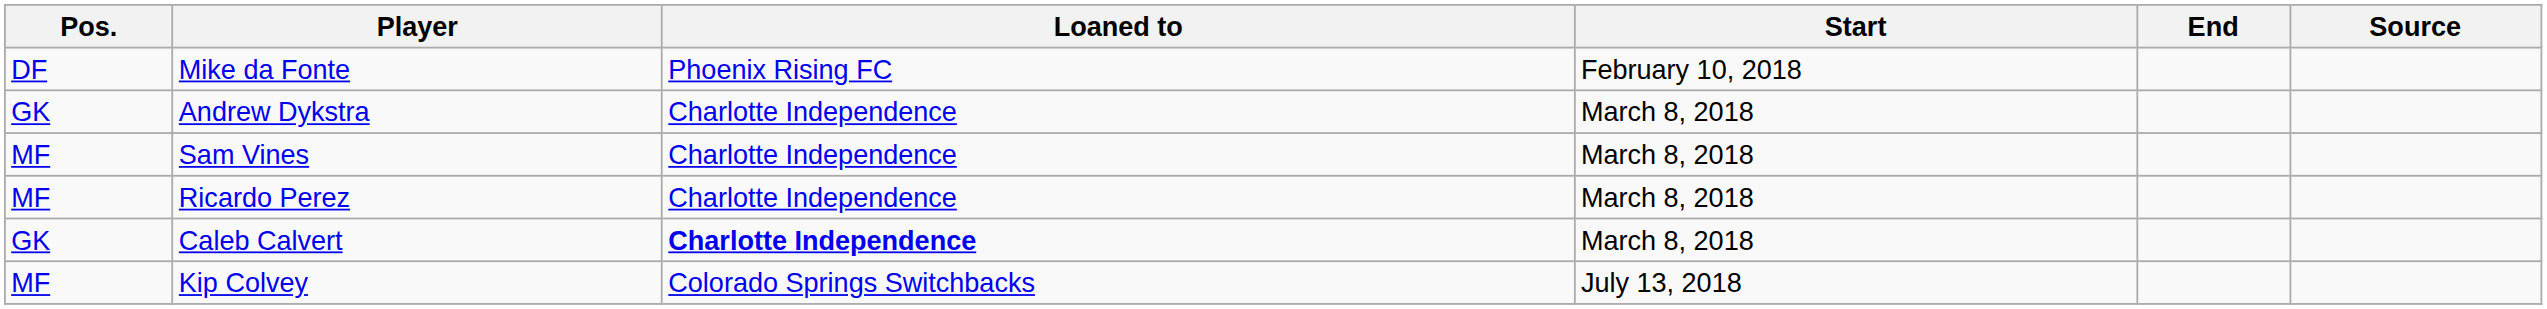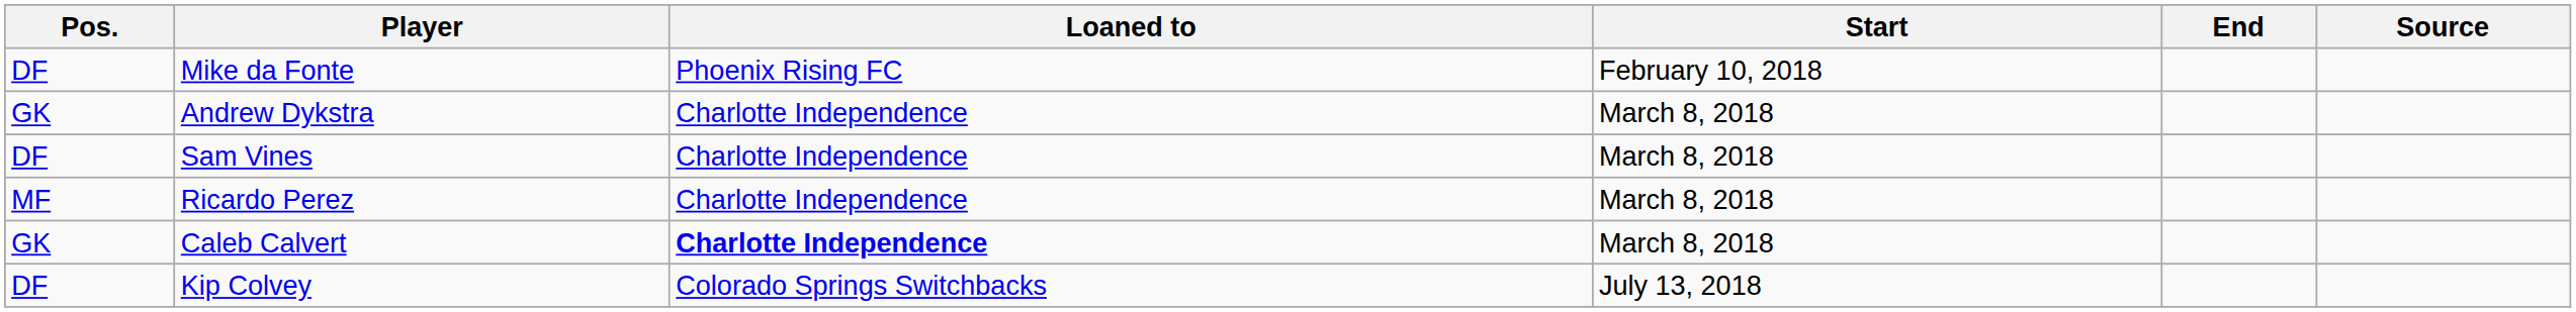Sam Vines | Pos.: MF -> DF
Kip Colvey | Pos.: MF -> DF
